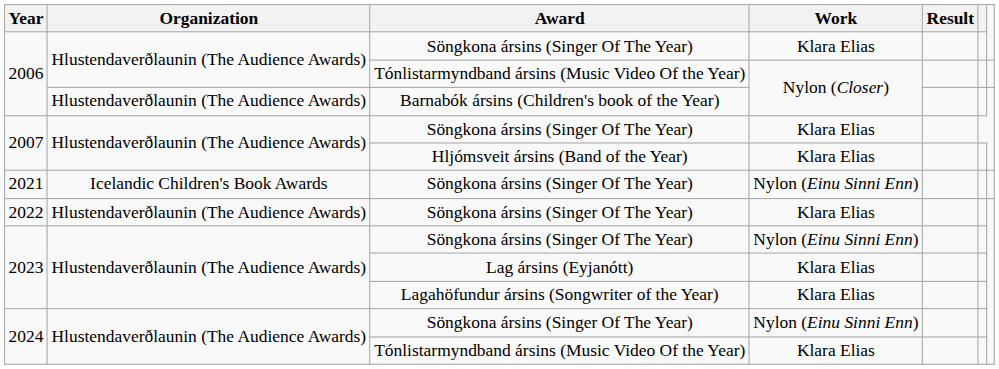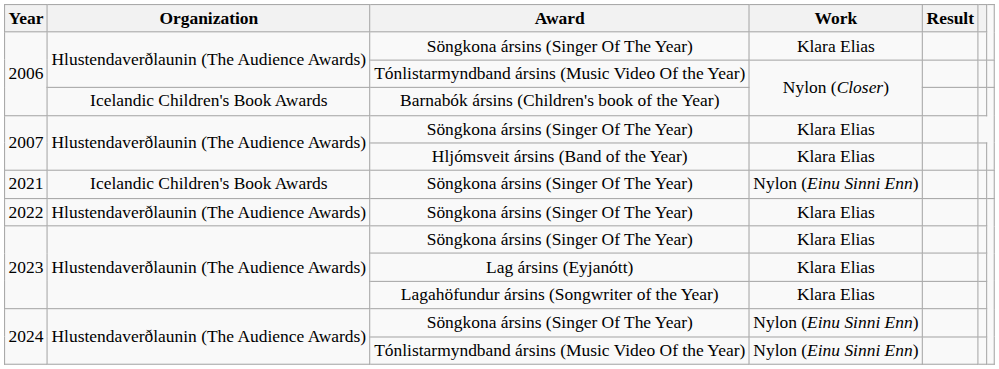2006 / Barnabók ársins (Children's book of the Year) | Organization: Hlustendaverðlaunin (The Audience Awards) -> Icelandic Children's Book Awards
2023 / Söngkona ársins (Singer Of The Year) | Work: Nylon (Einu Sinni Enn) -> Klara Elias
2024 / Tónlistarmyndband ársins (Music Video Of the Year) | Work: Klara Elias -> Nylon (Einu Sinni Enn)
